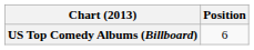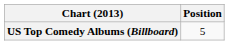US Top Comedy Albums (Billboard) | Position: 6 -> 5
